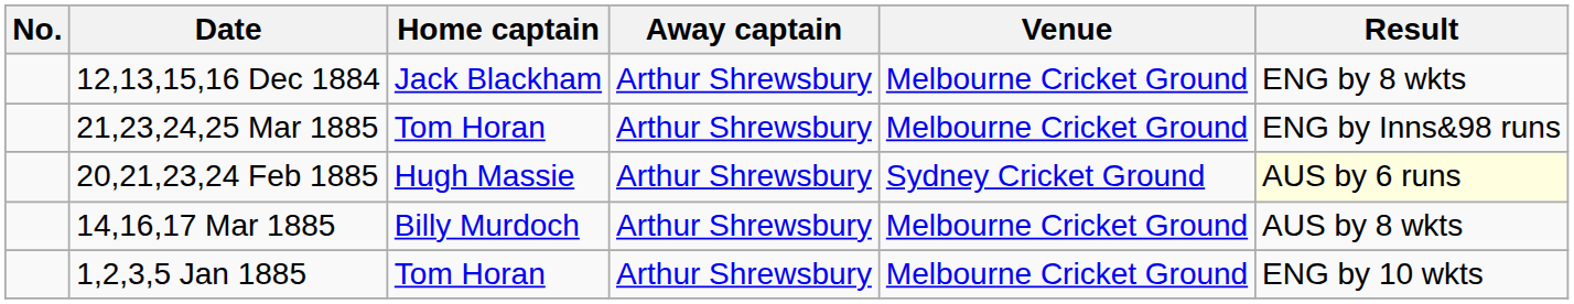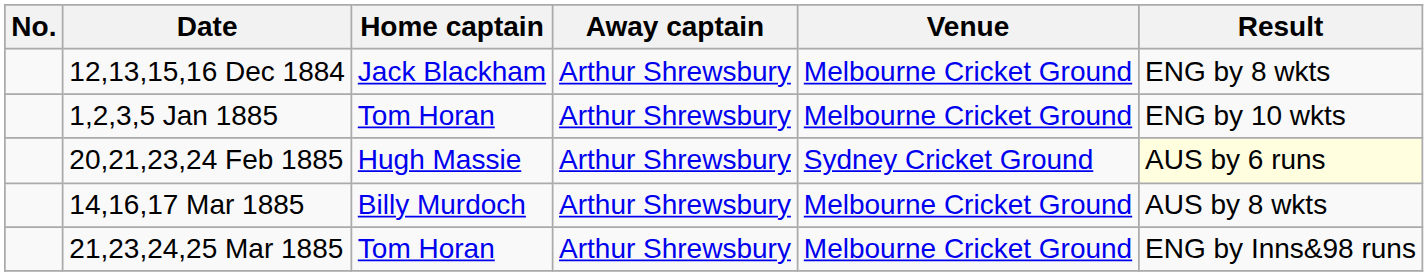rows swapped: 1,2,3,5 Jan 1885 <-> 21,23,24,25 Mar 1885
